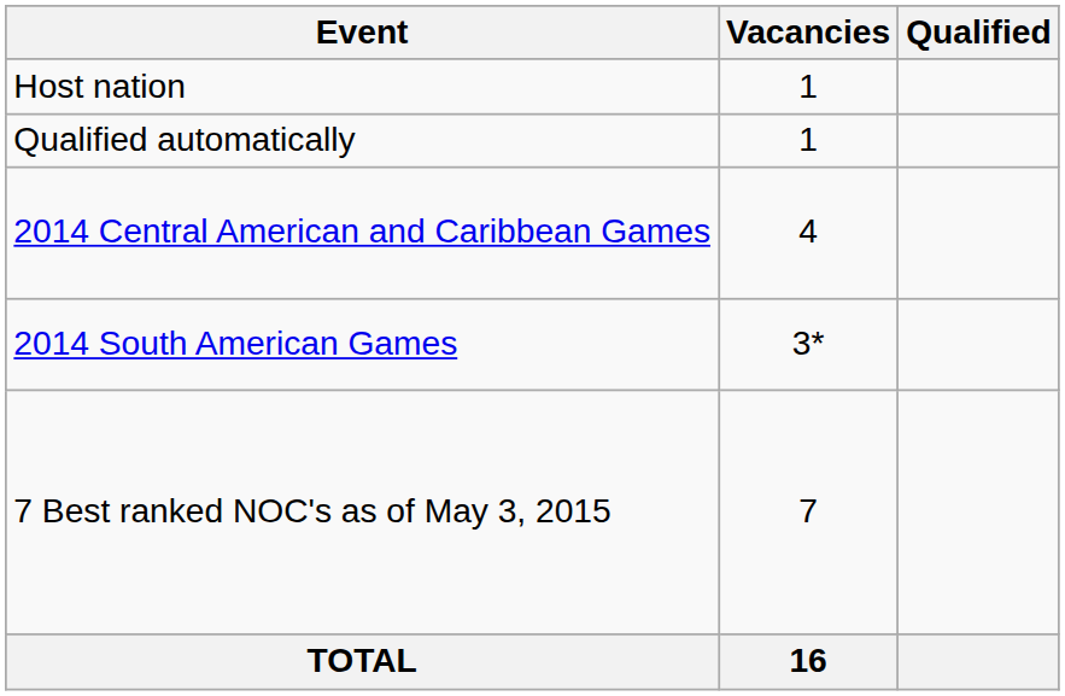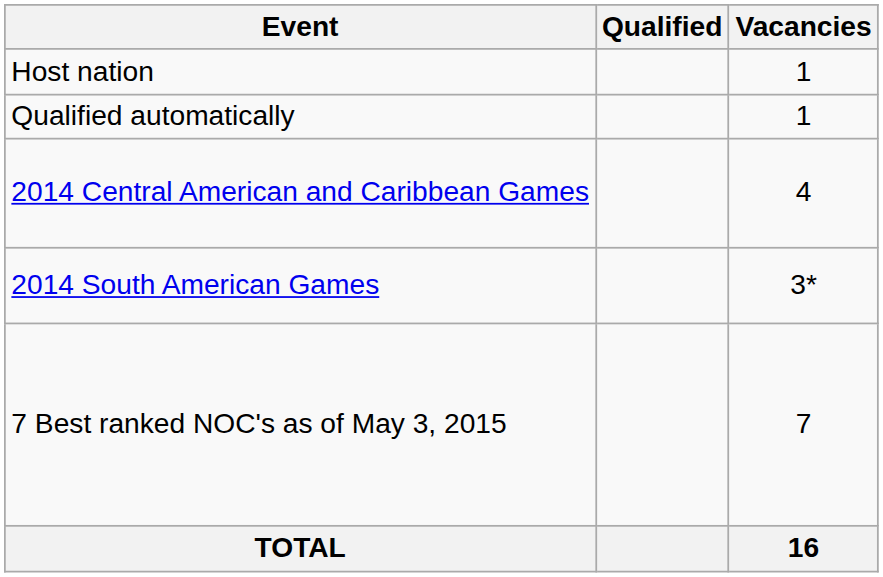columns swapped: Vacancies <-> Qualified
